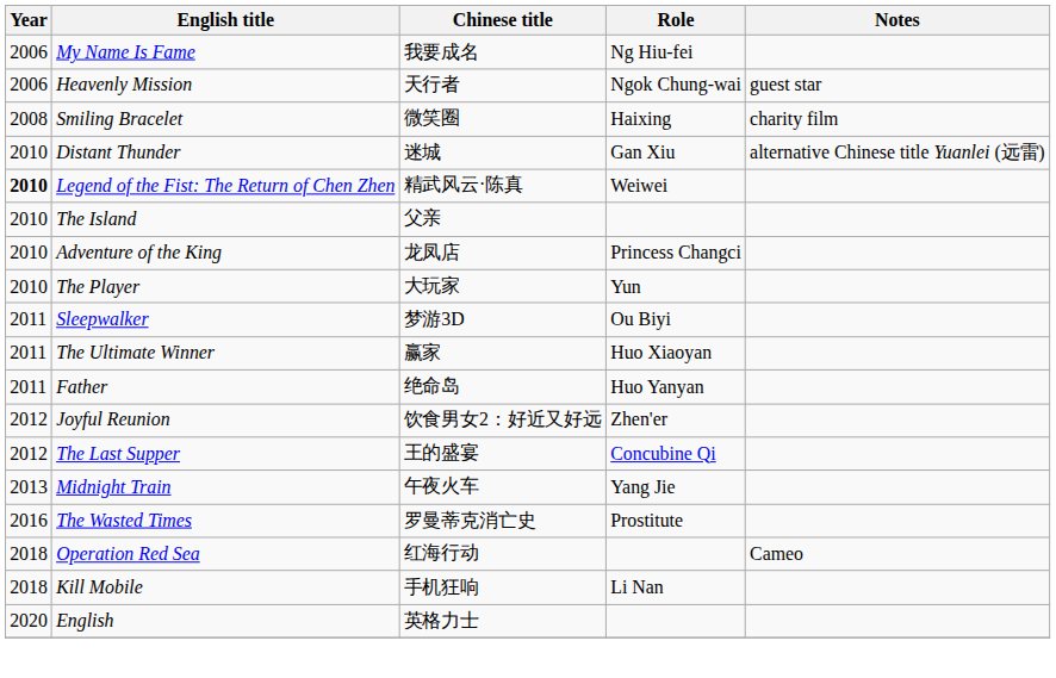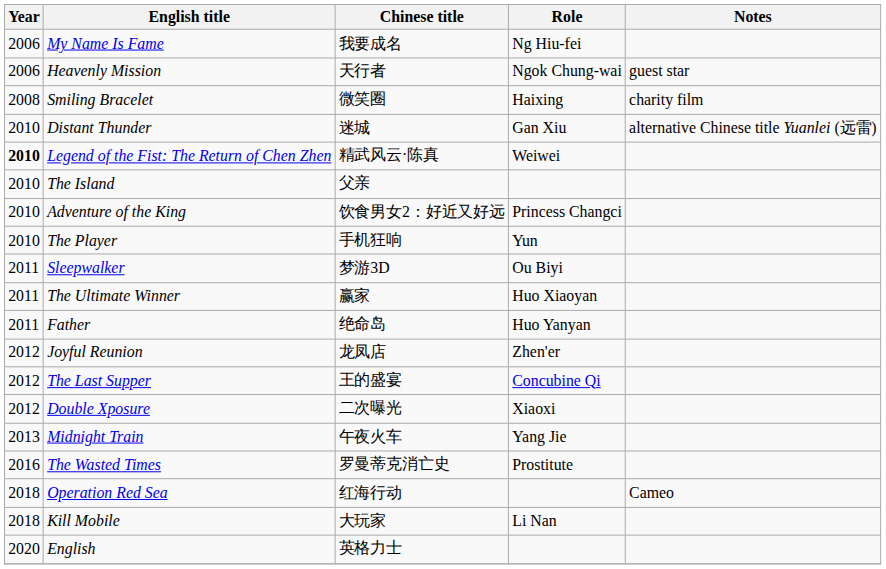Adventure of the King | Chinese title: 龙凤店 -> 饮食男女2：好近又好远
The Player | Chinese title: 大玩家 -> 手机狂响
Joyful Reunion | Chinese title: 饮食男女2：好近又好远 -> 龙凤店
+ row: 2012 | Double Xposure | 二次曝光 | Xiaoxi
Kill Mobile | Chinese title: 手机狂响 -> 大玩家
